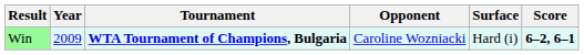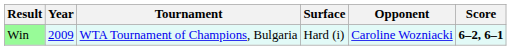columns swapped: Surface <-> Opponent
Win | Tournament: bold -> normal
